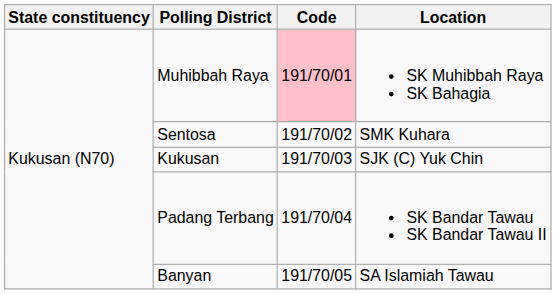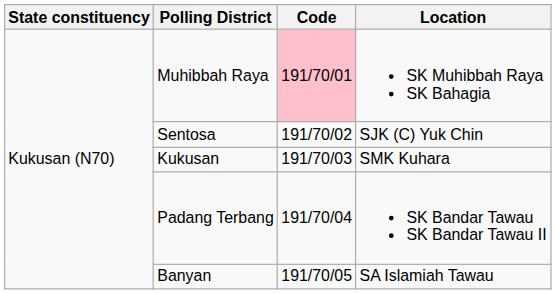Sentosa | Location: SMK Kuhara -> SJK (C) Yuk Chin
Kukusan | Location: SJK (C) Yuk Chin -> SMK Kuhara
